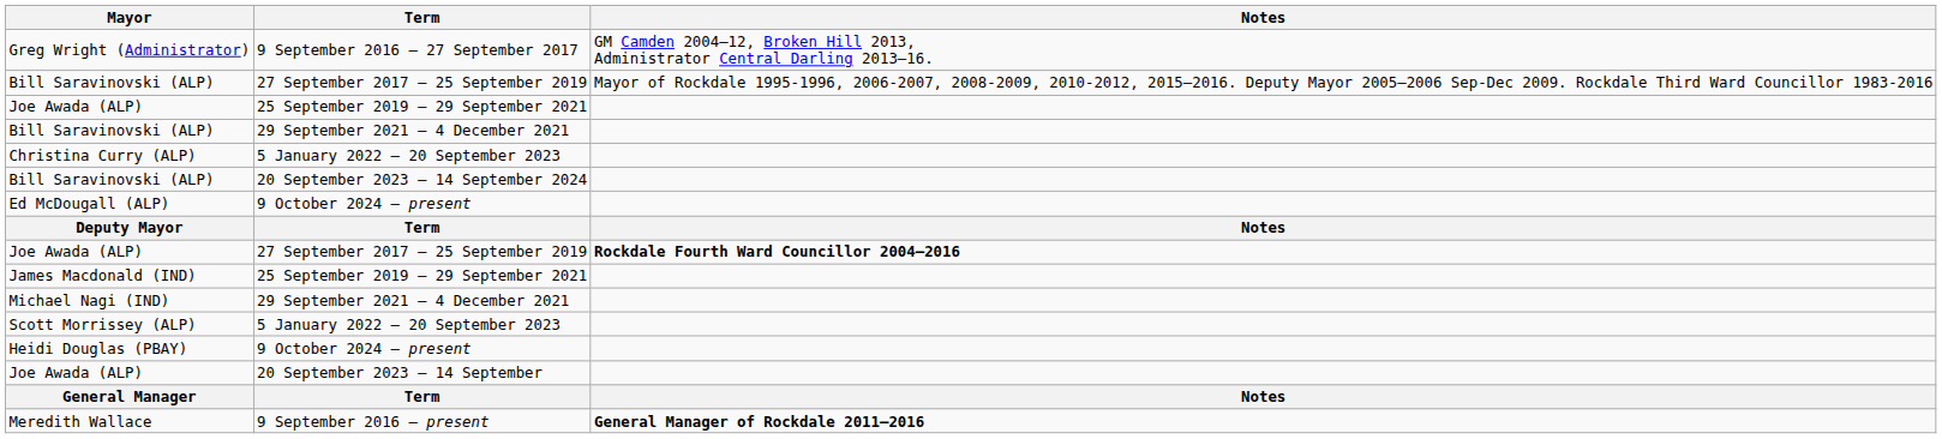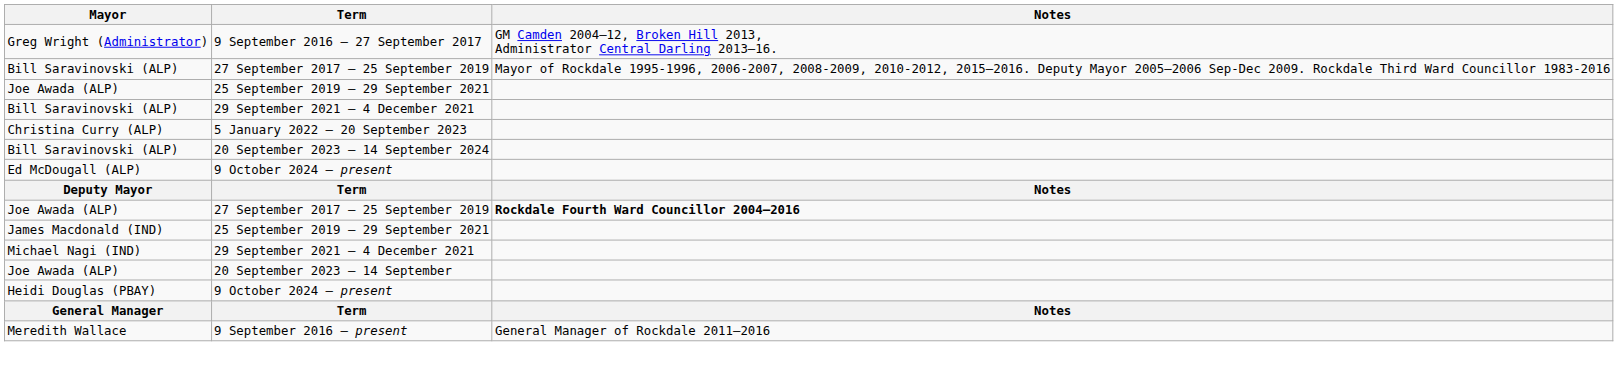- row: Scott Morrissey (ALP) | 5 January 2022 – 20 September 2023
rows swapped: Joe Awada (ALP) / 20 September 2023 – 14 September <-> Heidi Douglas (PBAY)
Meredith Wallace | Notes: bold -> normal
